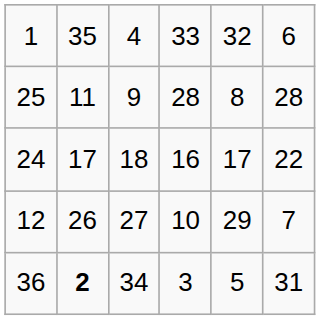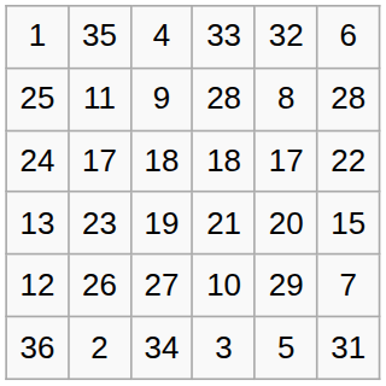24 | column 4: 16 -> 18
+ row: 13 | 23 | 19 | 21 | 20 | 15
36 | column 2: bold -> normal
